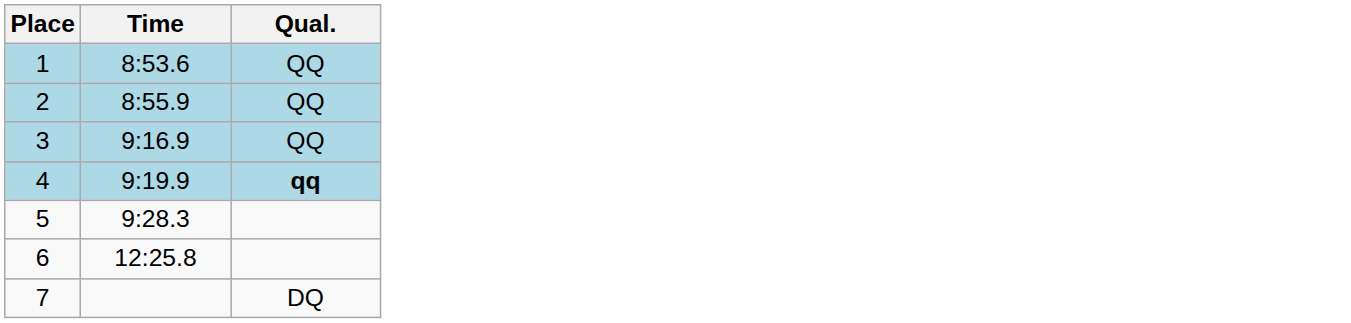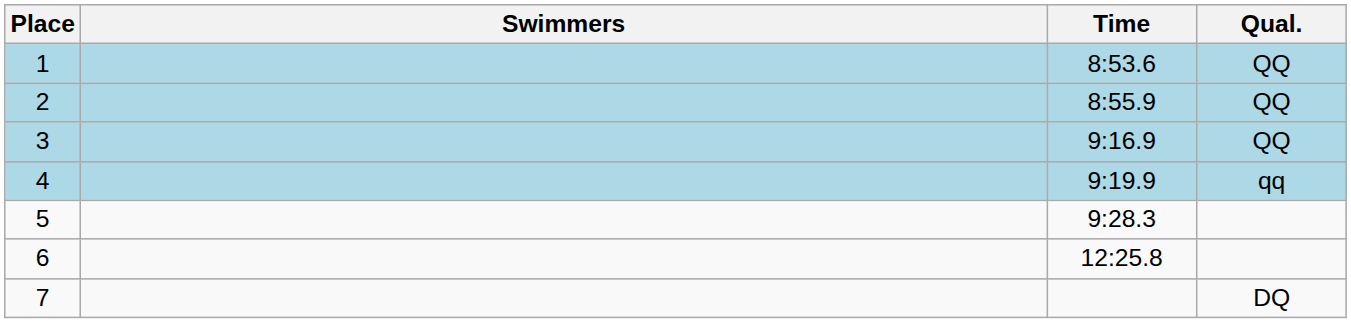+ column: Swimmers
4 | Qual.: bold -> normal
